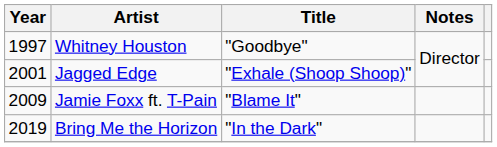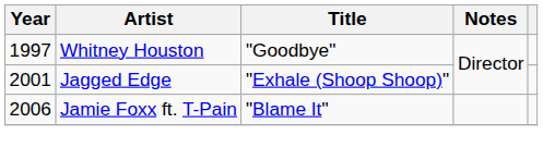Jamie Foxx ft. T-Pain | Year: 2009 -> 2006
- row: 2019 | Bring Me the Horizon | "In the Dark"
